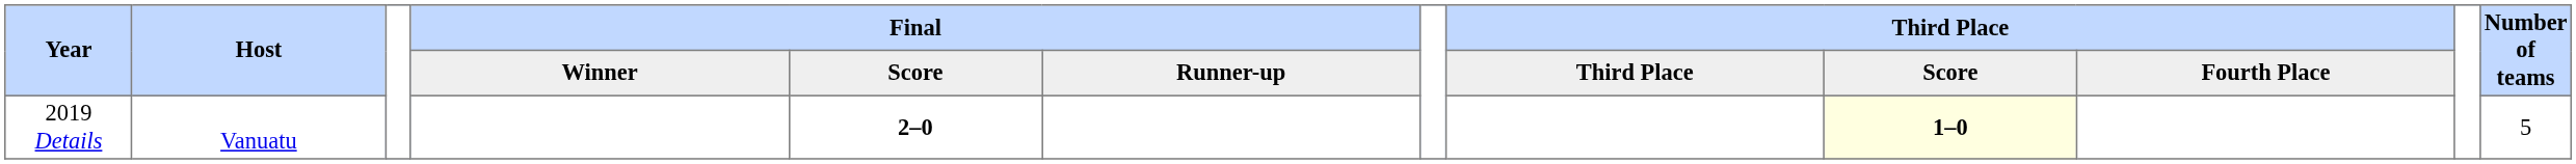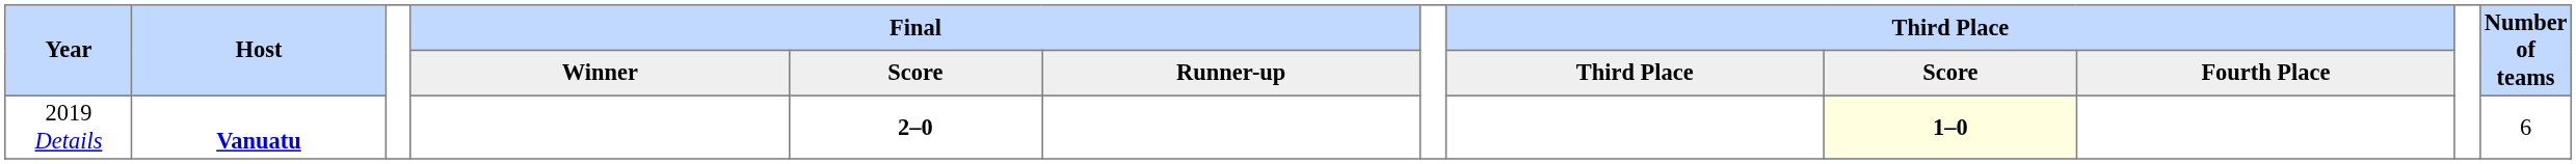2019 Details | Host: normal -> bold
2019 Details | Number of teams: 5 -> 6
